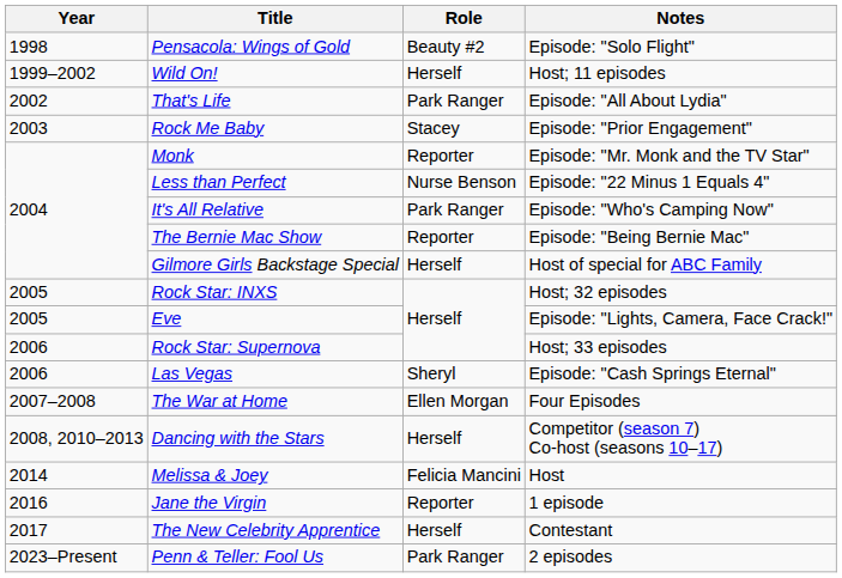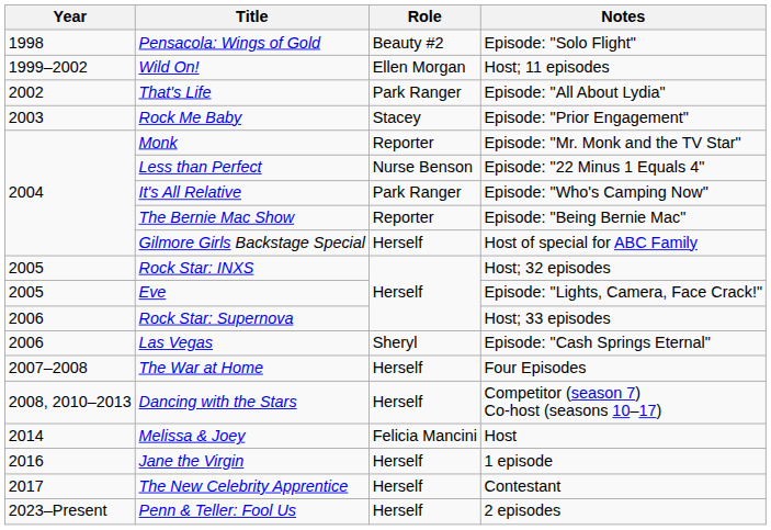Wild On! | Role: Herself -> Ellen Morgan
The War at Home | Role: Ellen Morgan -> Herself
Jane the Virgin | Role: Reporter -> Herself
Penn & Teller: Fool Us | Role: Park Ranger -> Herself
